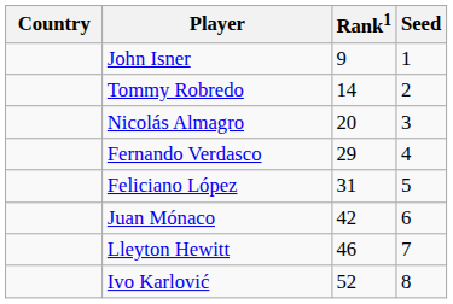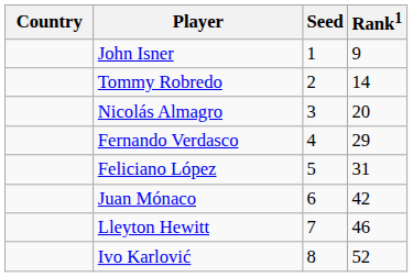columns swapped: Rank1 <-> Seed
